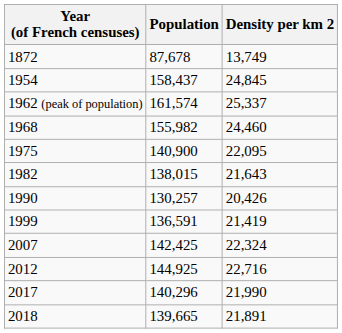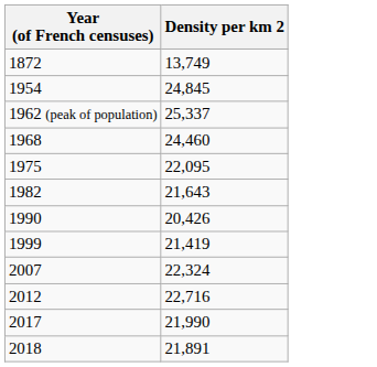- column: Population | 87,678 | 158,437 | 161,574 | 155,982 | 140,900 | 138,015 | 130,257 | 136,591 | 142,425 | 144,925 | 140,296 | 139,665
